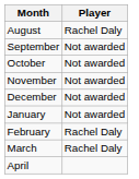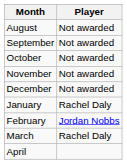August | Player: Rachel Daly -> Not awarded
January | Player: Not awarded -> Rachel Daly
February | Player: Rachel Daly -> Jordan Nobbs
